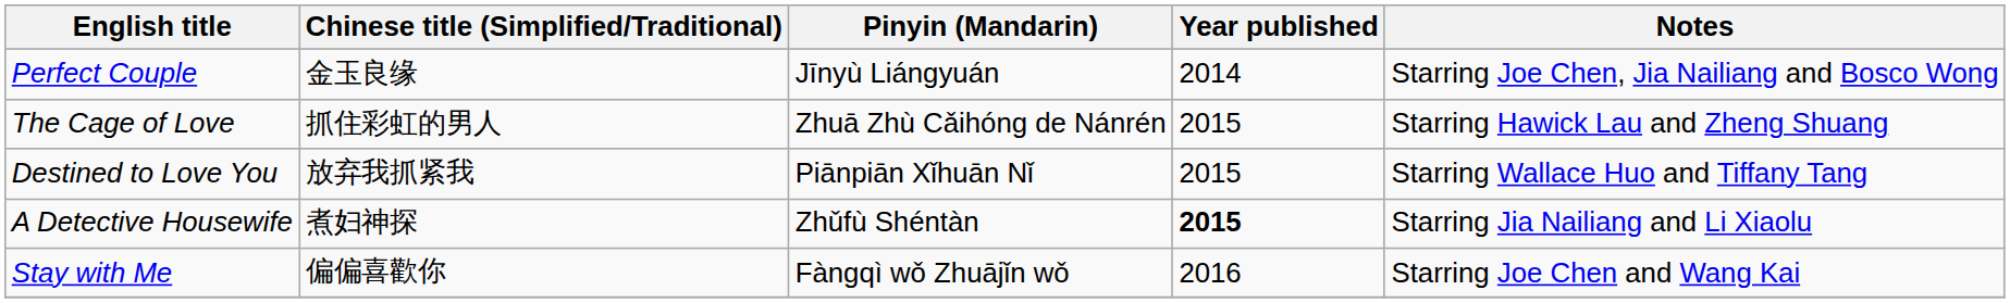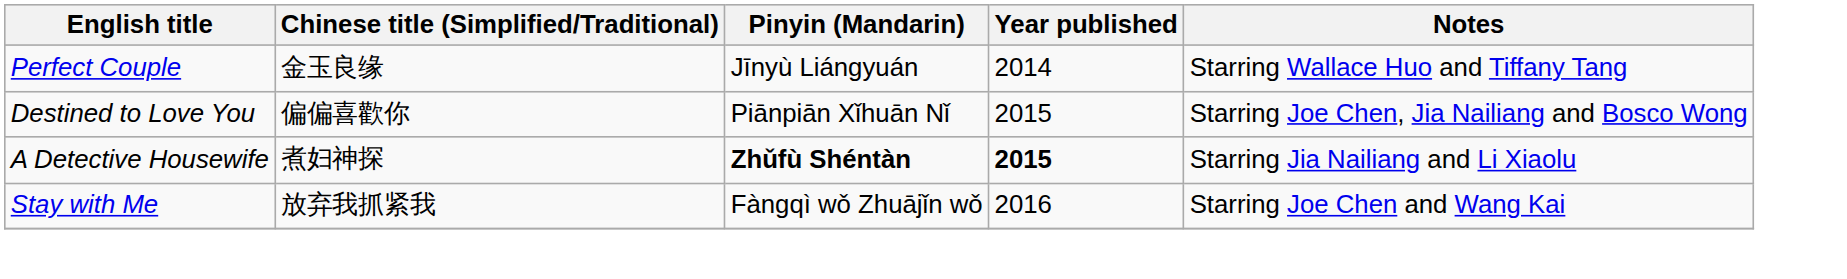Perfect Couple | Notes: Starring Joe Chen, Jia Nailiang and Bosco Wong -> Starring Wallace Huo and Tiffany Tang
- row: The Cage of Love | 抓住彩虹的男人 | Zhuā Zhù Cǎihóng de Nánrén | 2015 | Starring Hawick Lau and Zheng Shuang
Destined to Love You | Chinese title (Simplified/Traditional): 放弃我抓紧我 -> 偏偏喜歡你
Destined to Love You | Notes: Starring Wallace Huo and Tiffany Tang -> Starring Joe Chen, Jia Nailiang and Bosco Wong
A Detective Housewife | Pinyin (Mandarin): normal -> bold
Stay with Me | Chinese title (Simplified/Traditional): 偏偏喜歡你 -> 放弃我抓紧我
